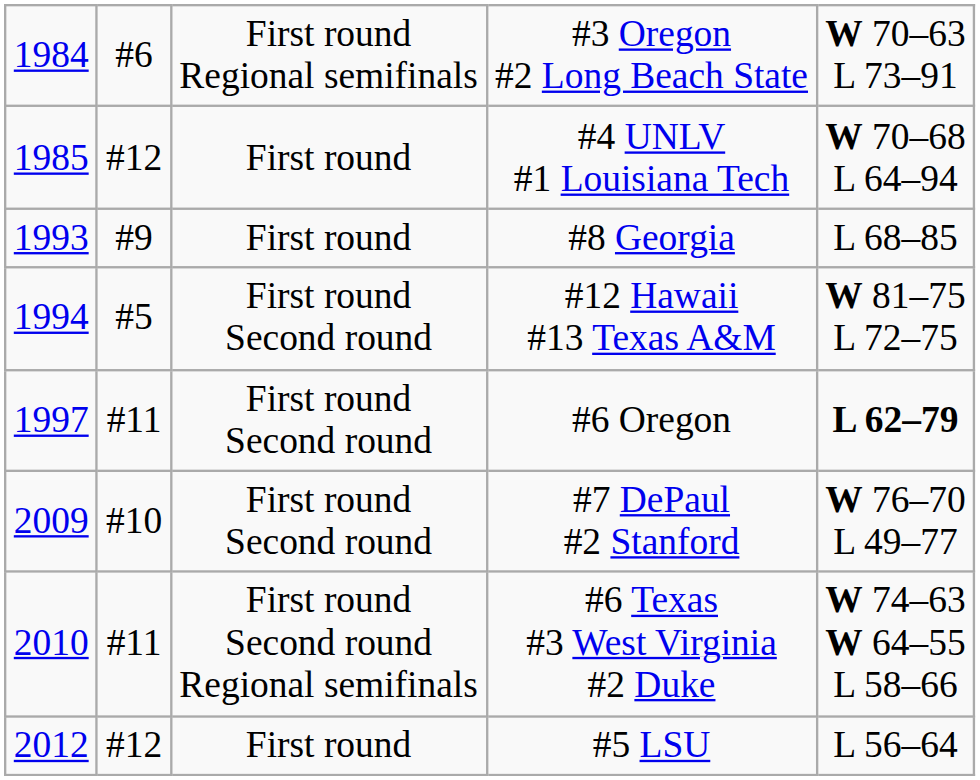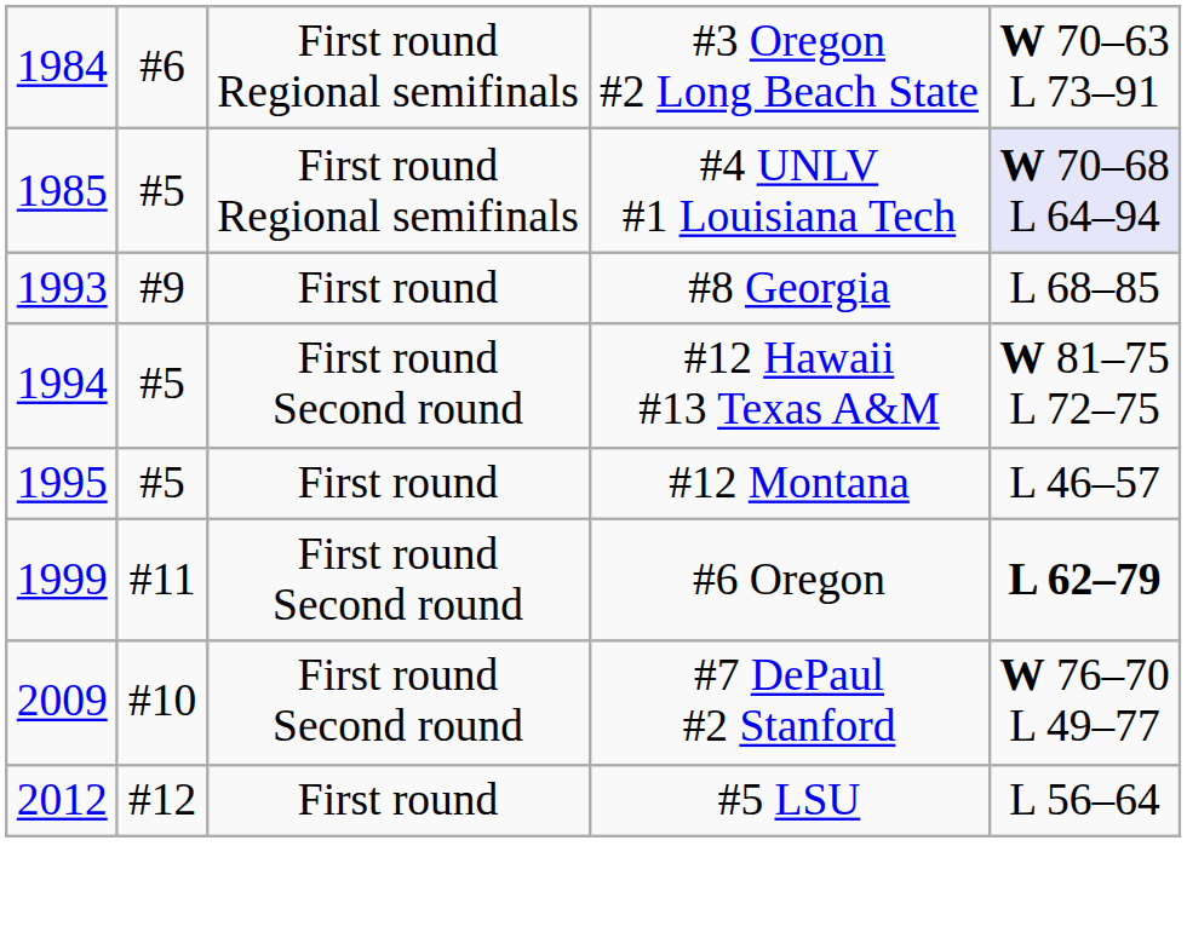#4 UNLV #1 Louisiana Tech | column 2: #12 -> #5
#4 UNLV #1 Louisiana Tech | column 3: First round -> First round Regional semifinals
#4 UNLV #1 Louisiana Tech | column 5: no background -> lavender background
+ row: 1995 | #5 | First round | #12 Montana | L 46–57
#6 Oregon | column 1: 1997 -> 1999
- row: 2010 | #11 | First round Second round Regional semifinals | #6 Texas #3 West Virginia #2 Duke | W 74–63 W 64–55 L 58–66
